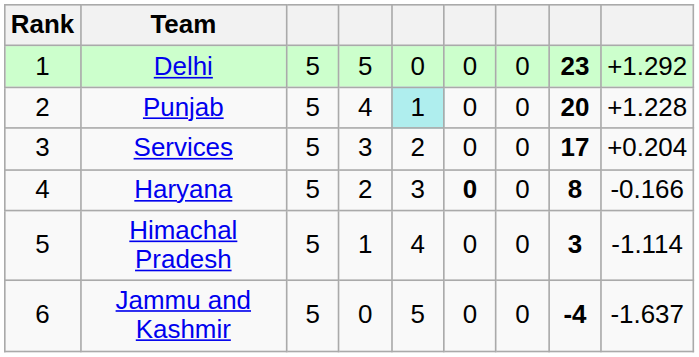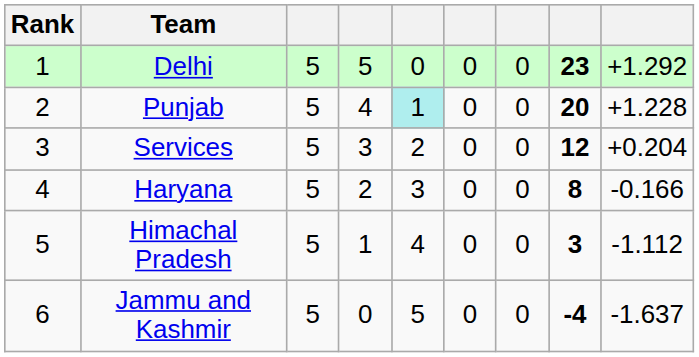Services | column 8: 17 -> 12
Haryana | column 6: bold -> normal
Himachal Pradesh | column 9: -1.114 -> -1.112
